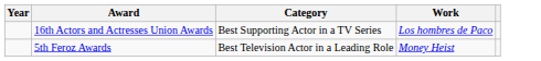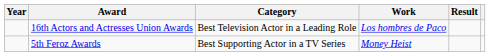+ column: Result
16th Actors and Actresses Union Awards | Category: Best Supporting Actor in a TV Series -> Best Television Actor in a Leading Role
5th Feroz Awards | Category: Best Television Actor in a Leading Role -> Best Supporting Actor in a TV Series
